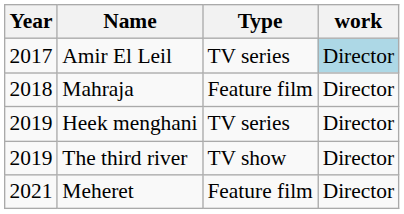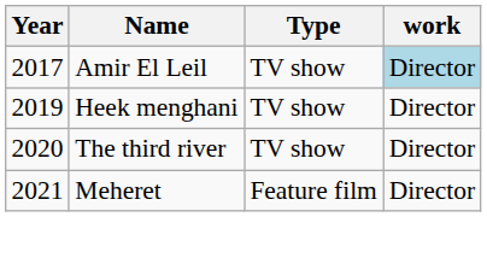Amir El Leil | Type: TV series -> TV show
- row: 2018 | Mahraja | Feature film | Director
Heek menghani | Type: TV series -> TV show
The third river | Year: 2019 -> 2020
